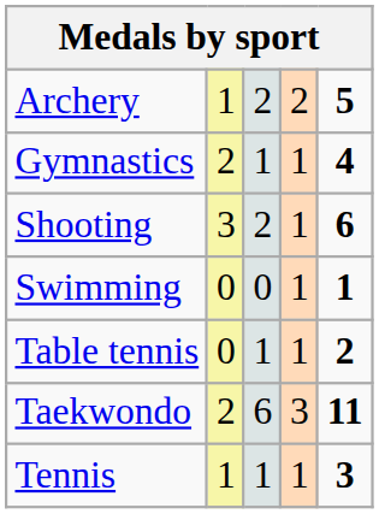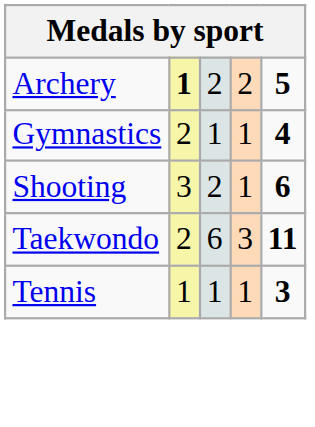Archery | column 2: normal -> bold
- row: Swimming | 0 | 0 | 1 | 1
- row: Table tennis | 0 | 1 | 1 | 2
